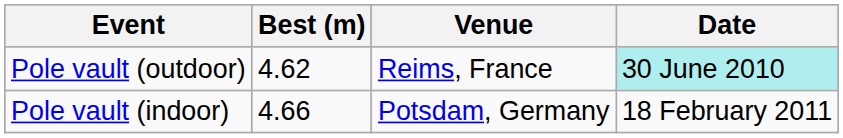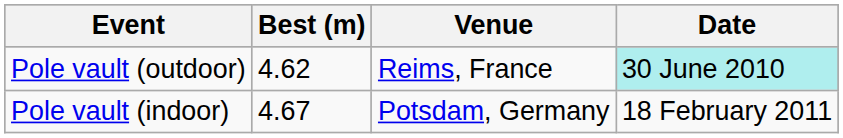Pole vault (indoor) | Best (m): 4.66 -> 4.67
